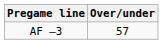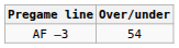AF –3 | Over/under: 57 -> 54
